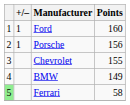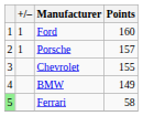Porsche | Points: 156 -> 157
